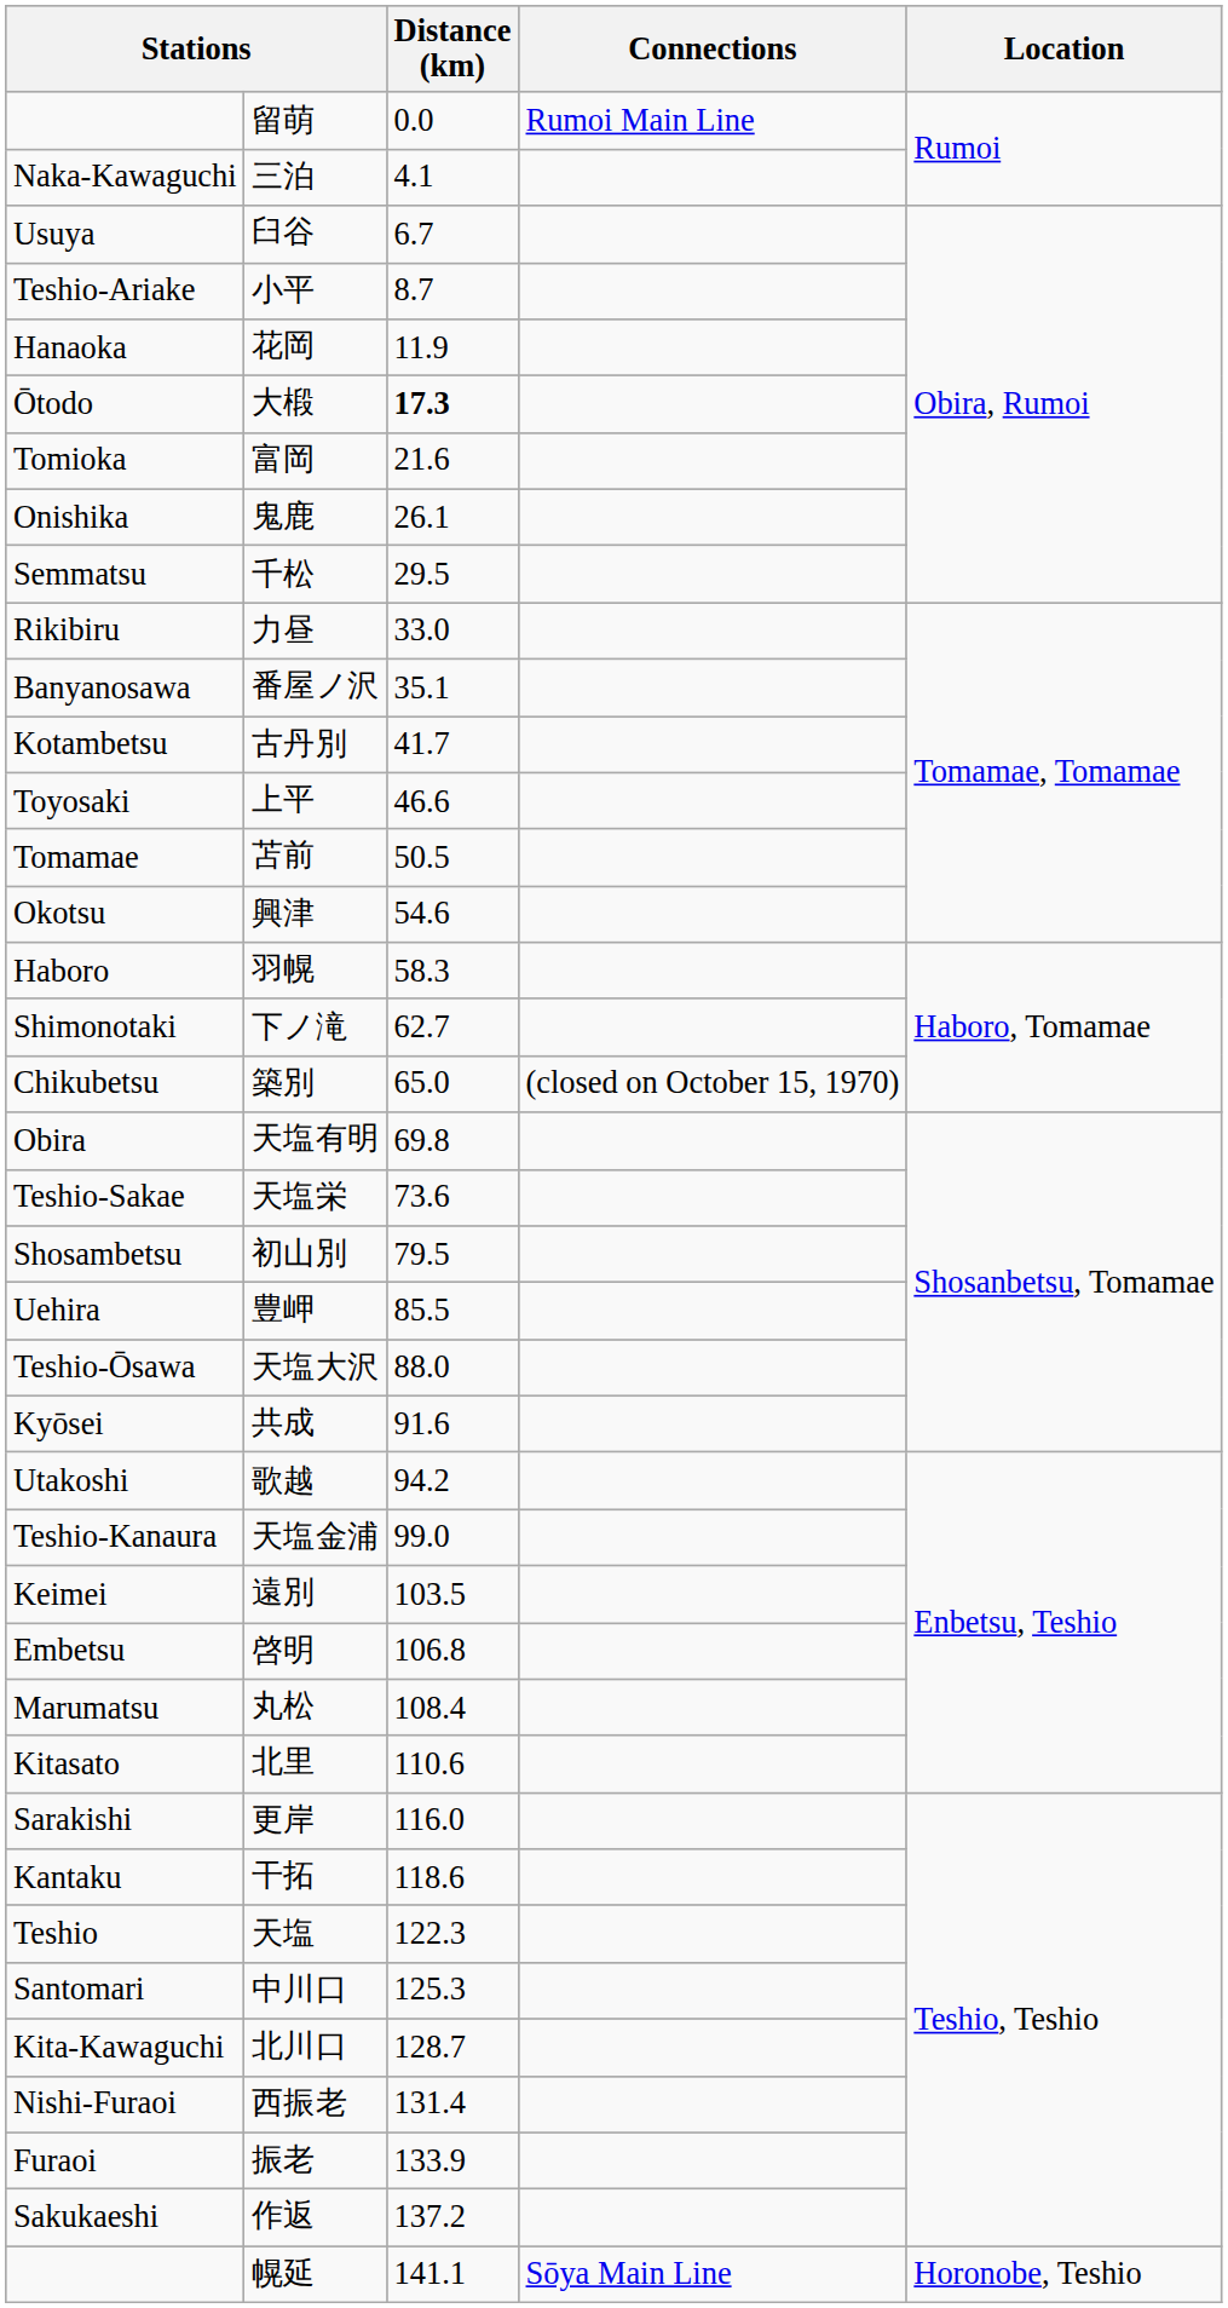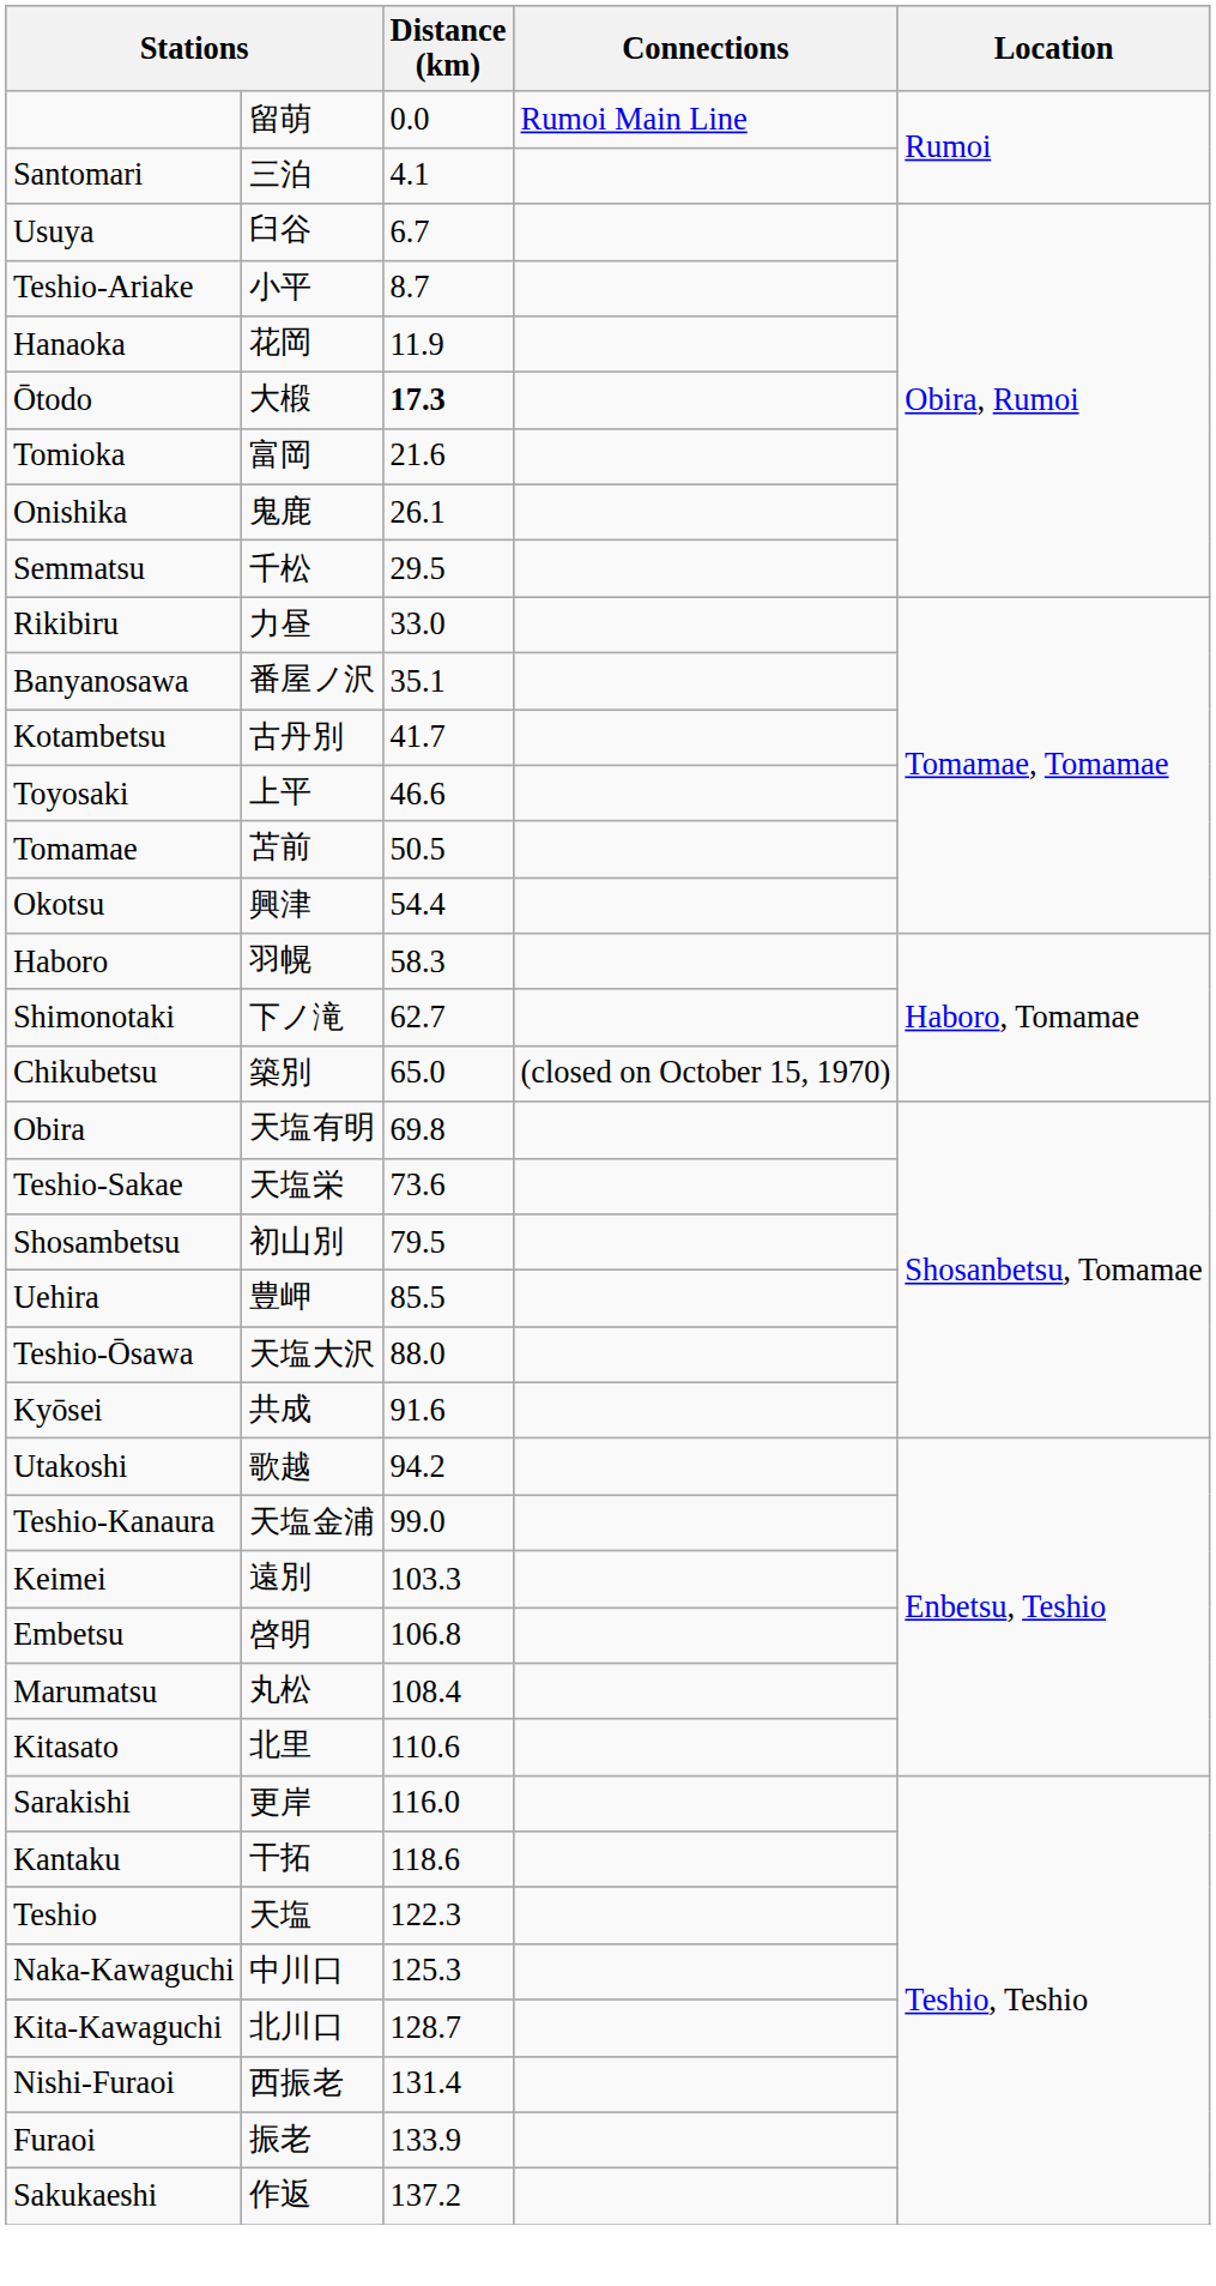三泊 | column 1: Naka-Kawaguchi -> Santomari
興津 | Distance (km): 54.6 -> 54.4
遠別 | Distance (km): 103.5 -> 103.3
中川口 | column 1: Santomari -> Naka-Kawaguchi
- row: 幌延 | 141.1 | Sōya Main Line | Horonobe, Teshio
